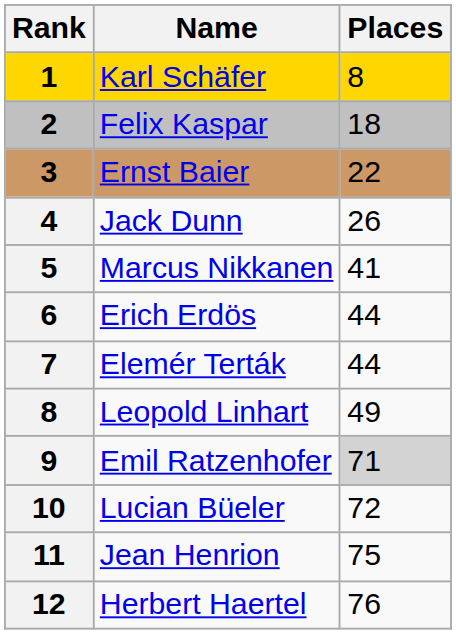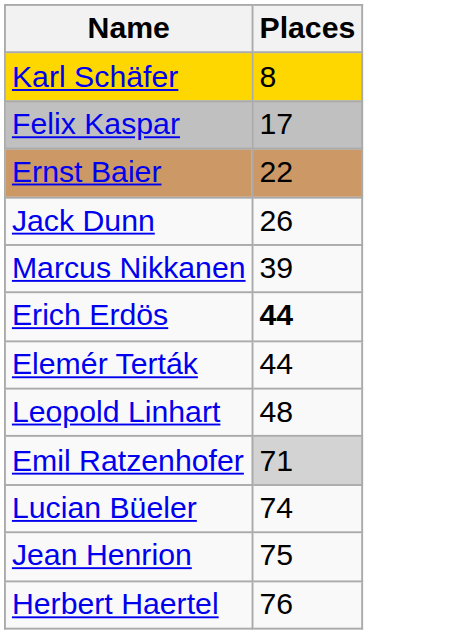- column: Rank | 1 | 2 | 3 | 4 | 5 | 6 | 7 | 8 | 9 | 10 | 11 | 12
Felix Kaspar | Places: 18 -> 17
Marcus Nikkanen | Places: 41 -> 39
Erich Erdös | Places: normal -> bold
Leopold Linhart | Places: 49 -> 48
Lucian Büeler | Places: 72 -> 74
